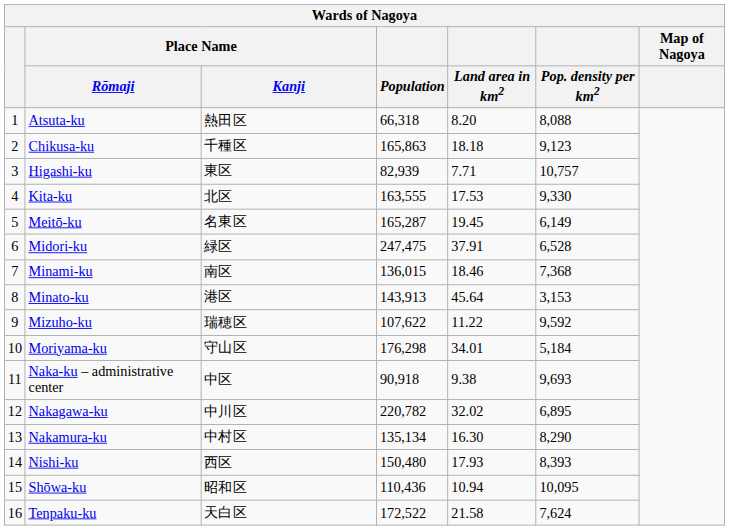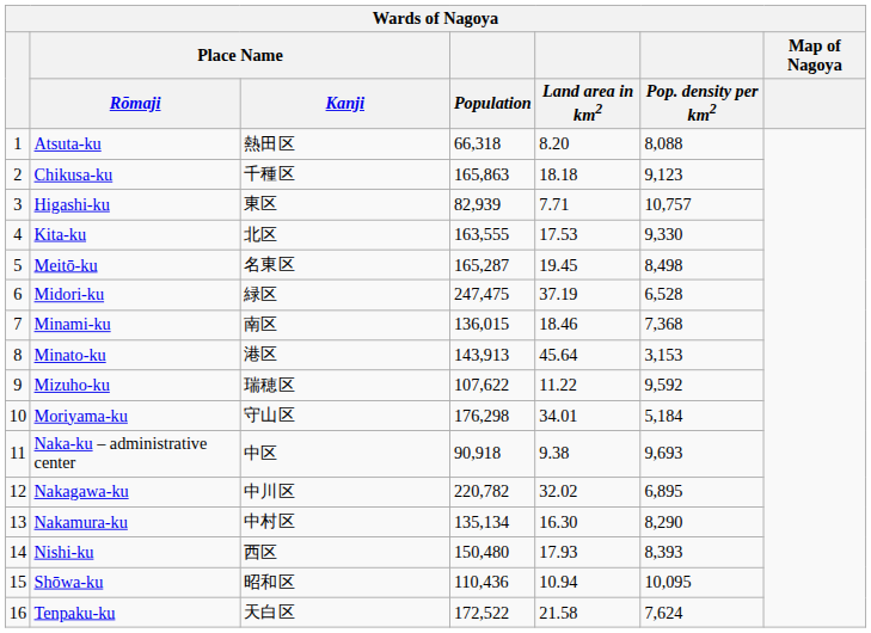Meitō-ku | Pop. density per km2: 6,149 -> 8,498
Midori-ku | Land area in km2: 37.91 -> 37.19
